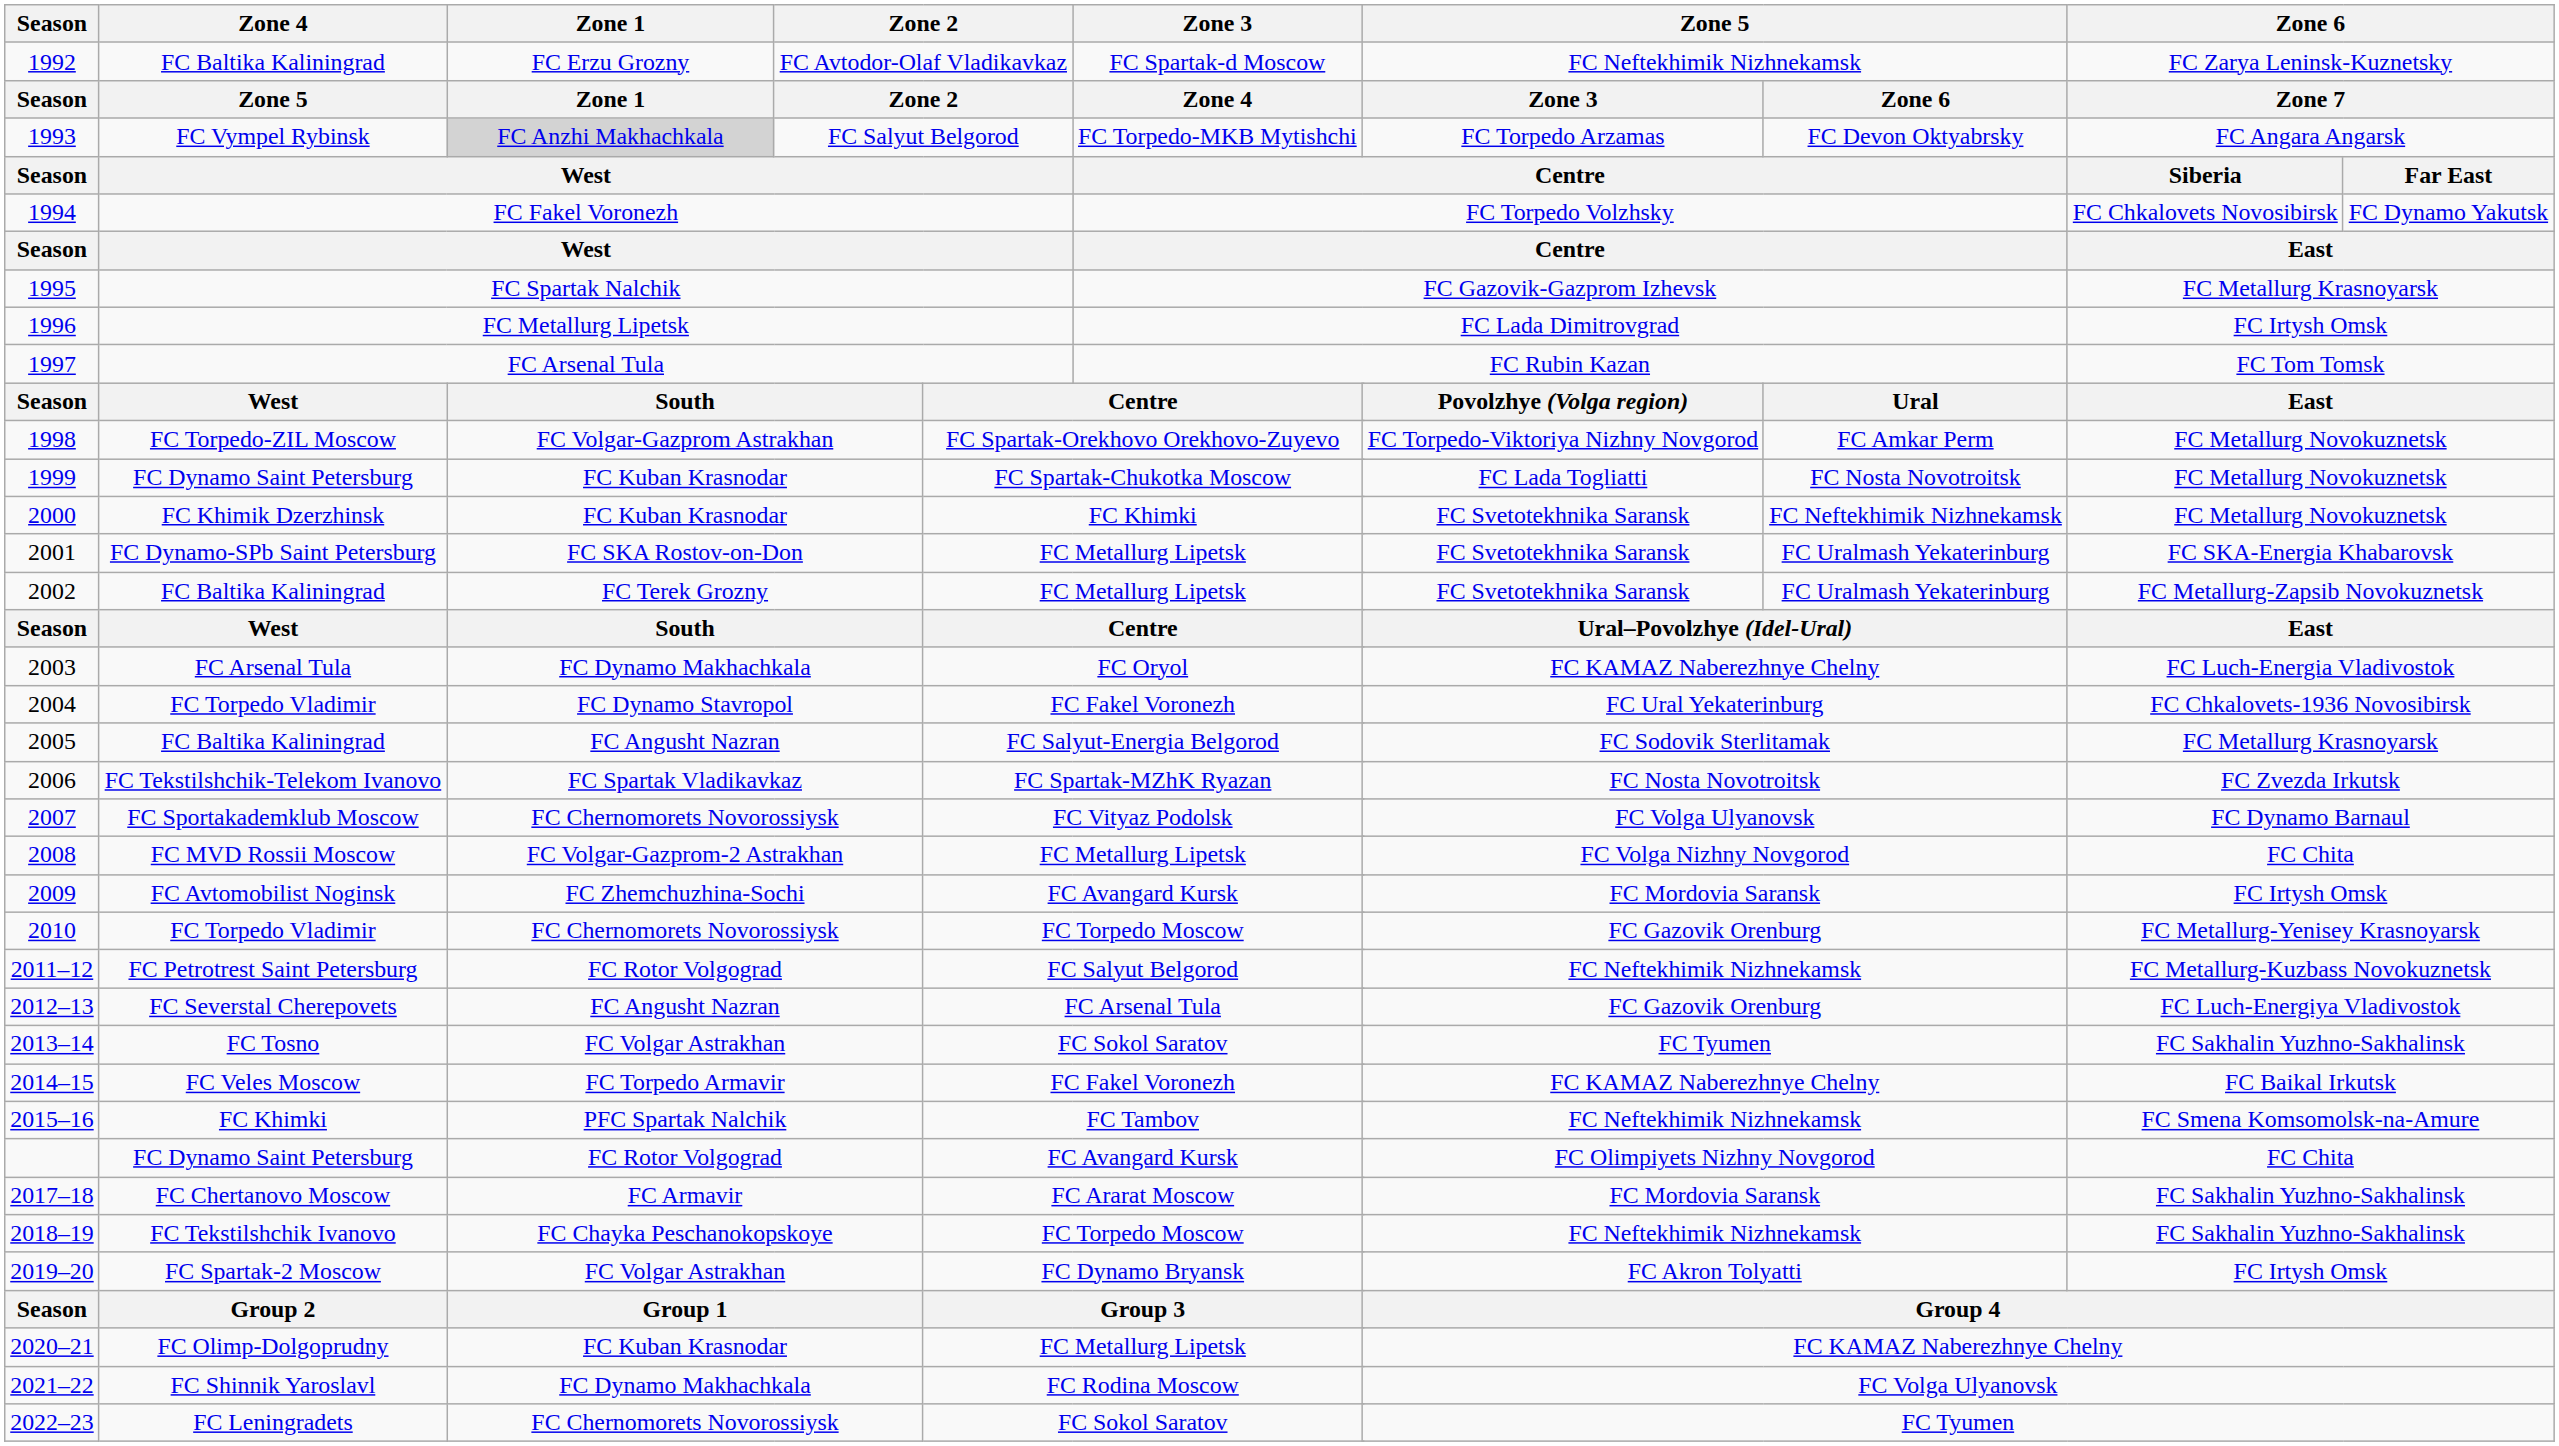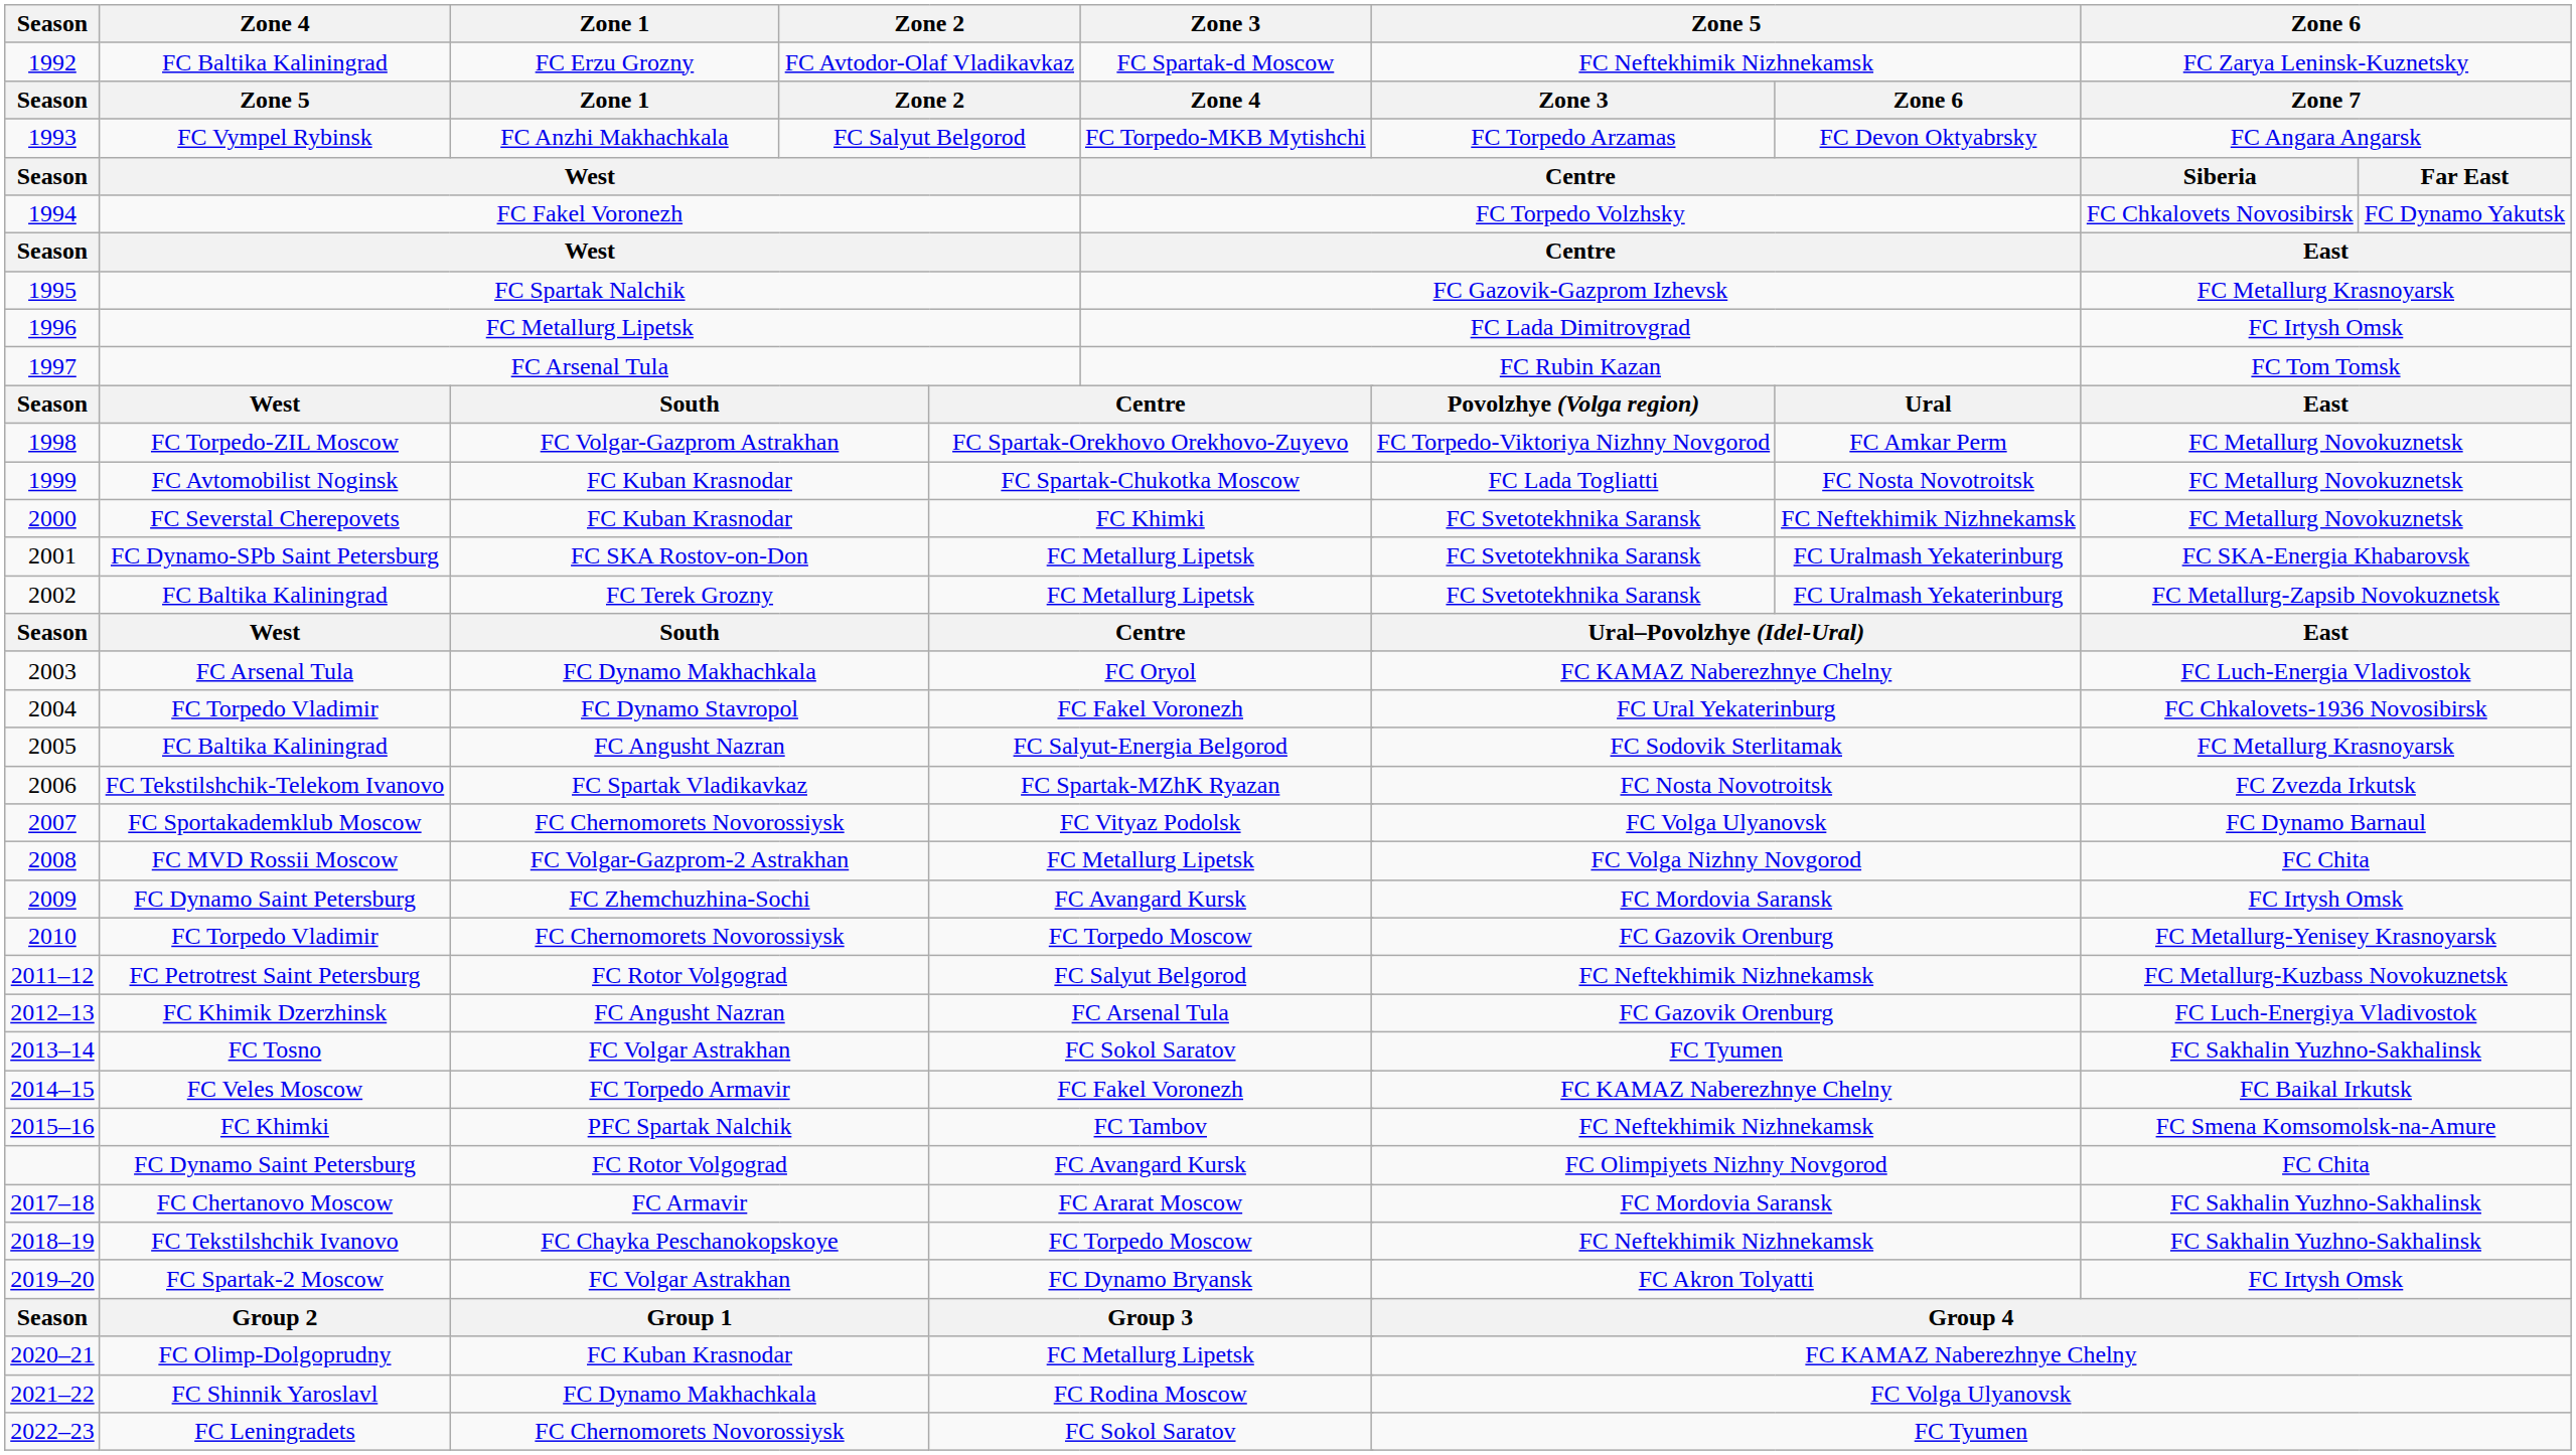1993 | Zone 1: lightgrey background -> no background
1999 | Zone 4: FC Dynamo Saint Petersburg -> FC Avtomobilist Noginsk
2000 | Zone 4: FC Khimik Dzerzhinsk -> FC Severstal Cherepovets
2009 | Zone 4: FC Avtomobilist Noginsk -> FC Dynamo Saint Petersburg
2012–13 | Zone 4: FC Severstal Cherepovets -> FC Khimik Dzerzhinsk
